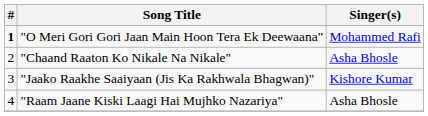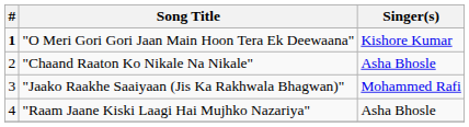"O Meri Gori Gori Jaan Main Hoon Tera Ek Deewaana" | Singer(s): Mohammed Rafi -> Kishore Kumar
"Jaako Raakhe Saaiyaan (Jis Ka Rakhwala Bhagwan)" | Singer(s): Kishore Kumar -> Mohammed Rafi
